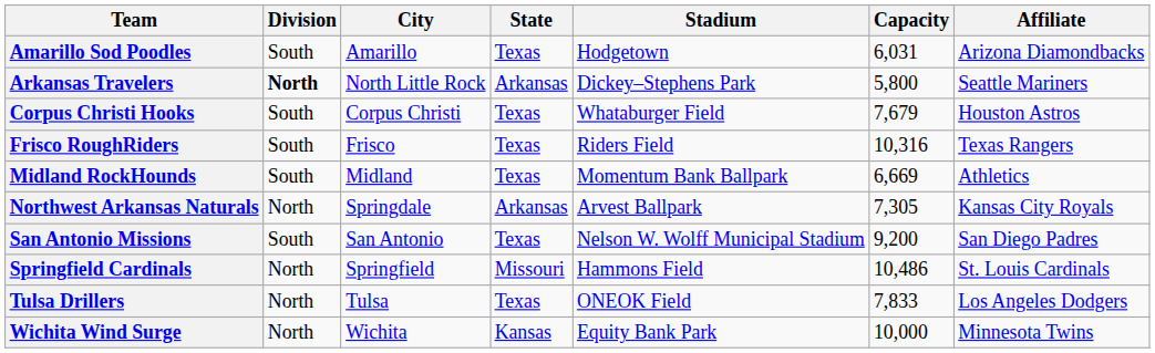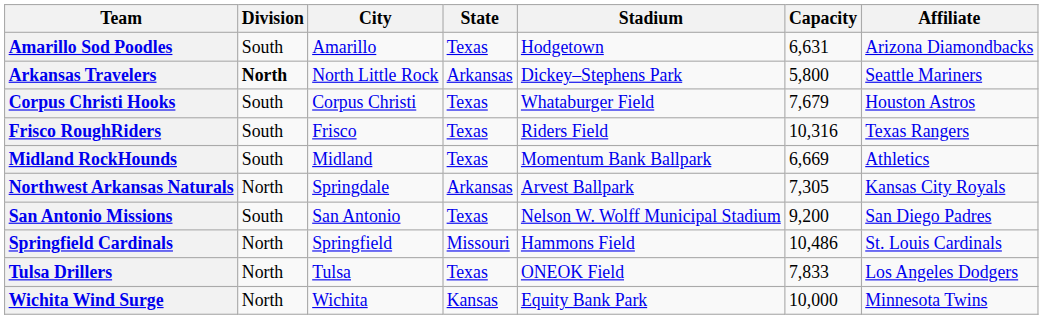Amarillo Sod Poodles | Capacity: 6,031 -> 6,631
